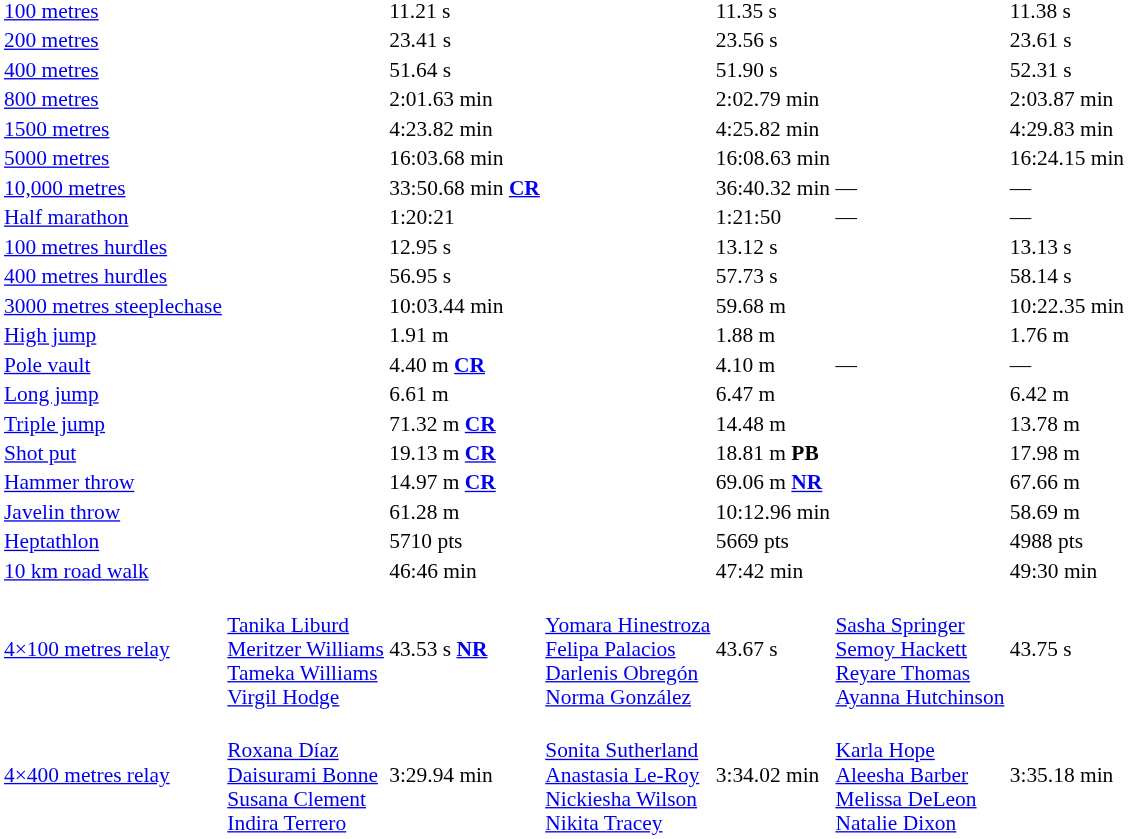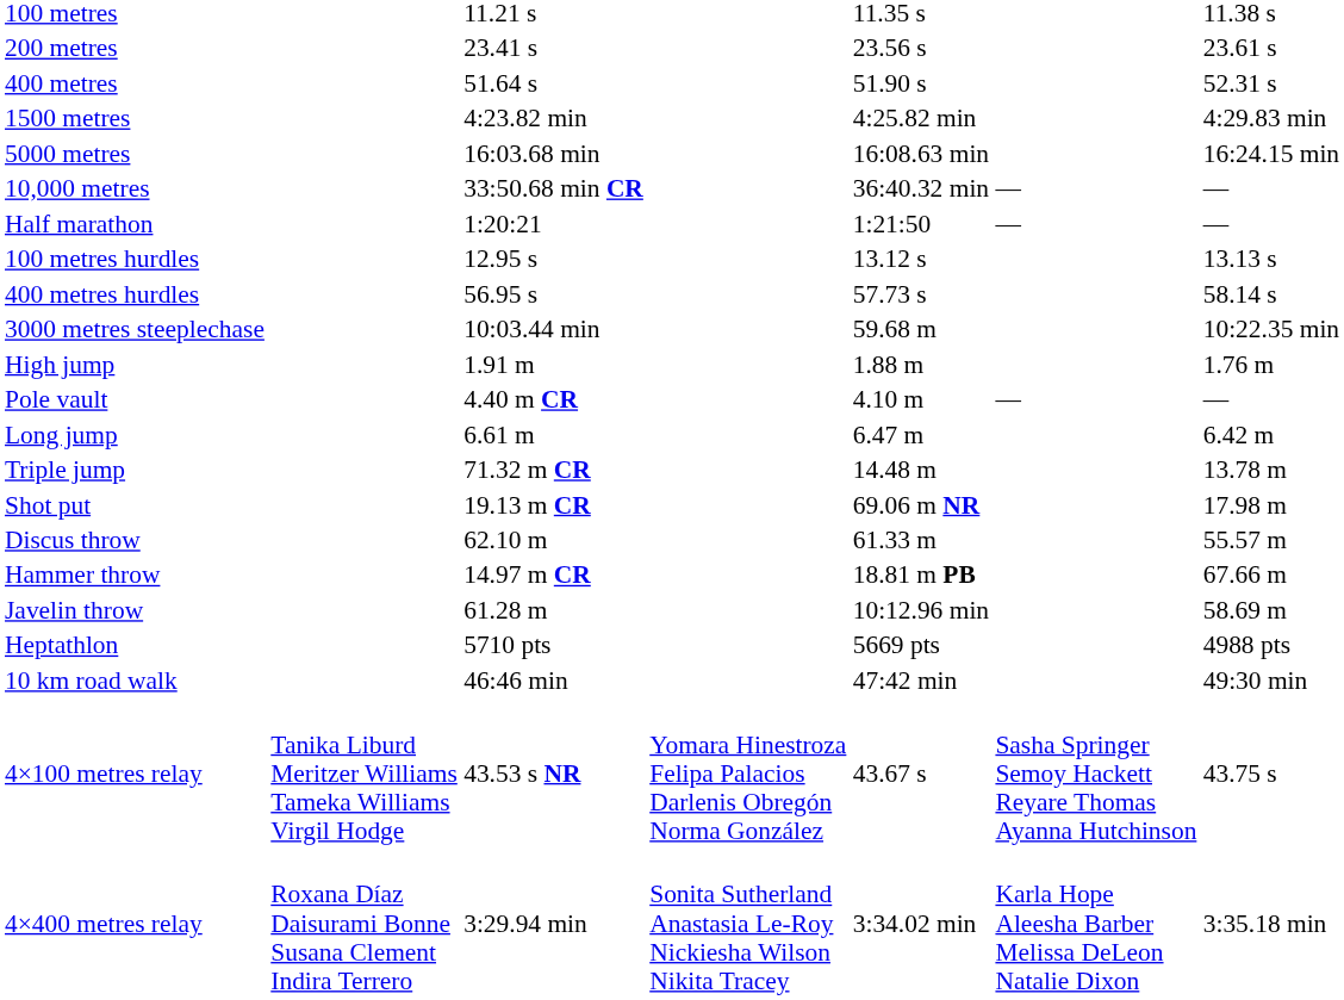- row: 800 metres | 2:01.63 min | 2:02.79 min | 2:03.87 min
Shot put | column 5: 18.81 m PB -> 69.06 m NR
+ row: Discus throw | 62.10 m | 61.33 m | 55.57 m
Hammer throw | column 5: 69.06 m NR -> 18.81 m PB
